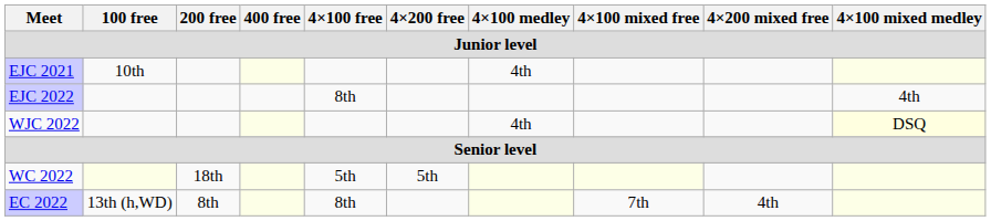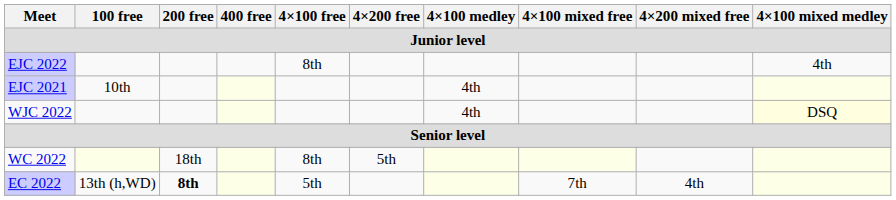rows swapped: EJC 2021 <-> EJC 2022
WC 2022 | 4×100 free: 5th -> 8th
EC 2022 | 200 free: normal -> bold
EC 2022 | 4×100 free: 8th -> 5th
